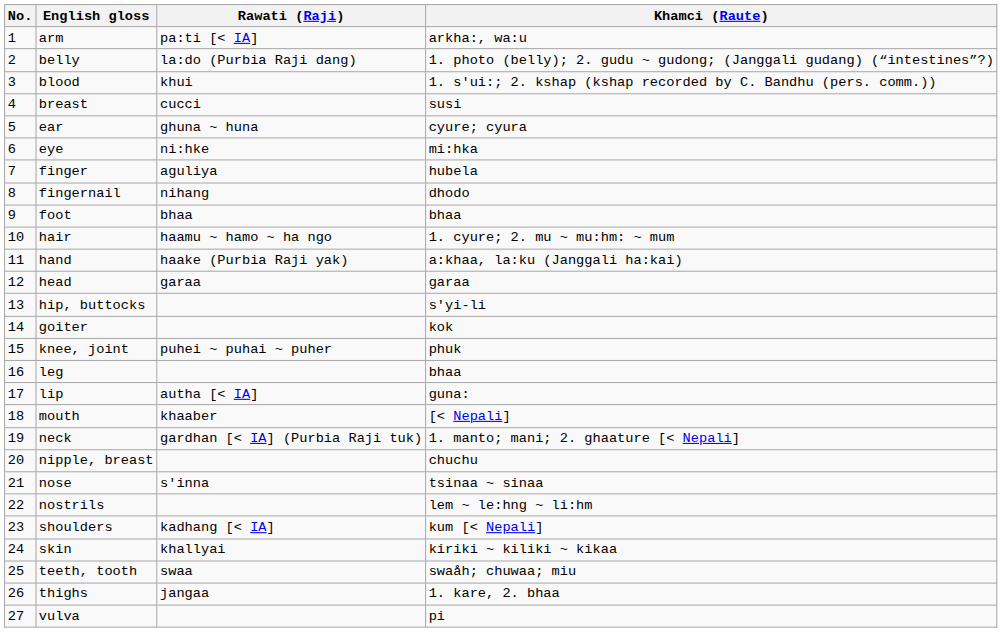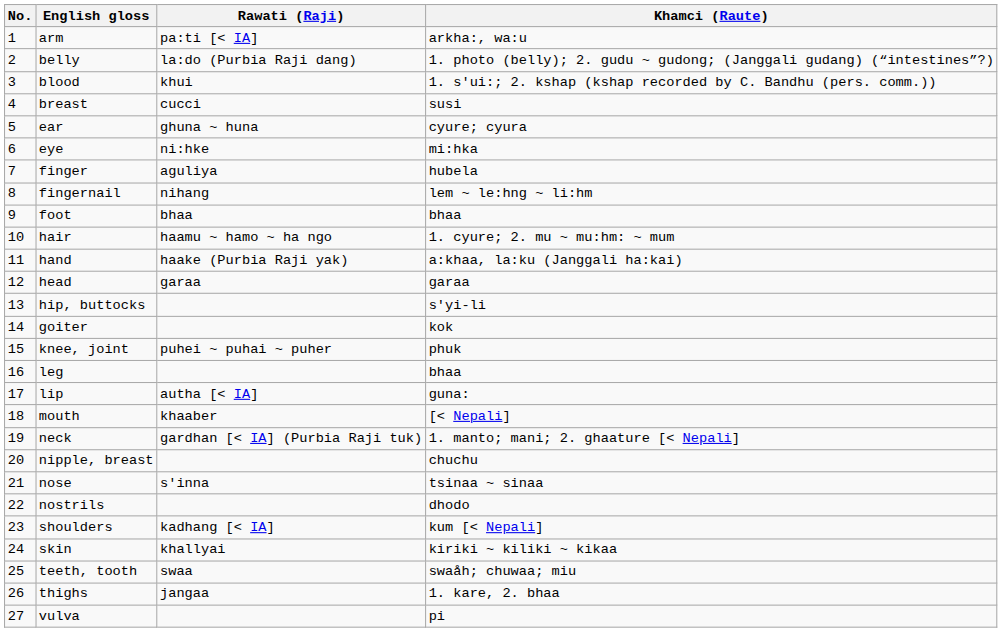fingernail | Khamci (Raute): dhodo -> lem ~ le:hng ~ li:hm
nostrils | Khamci (Raute): lem ~ le:hng ~ li:hm -> dhodo
